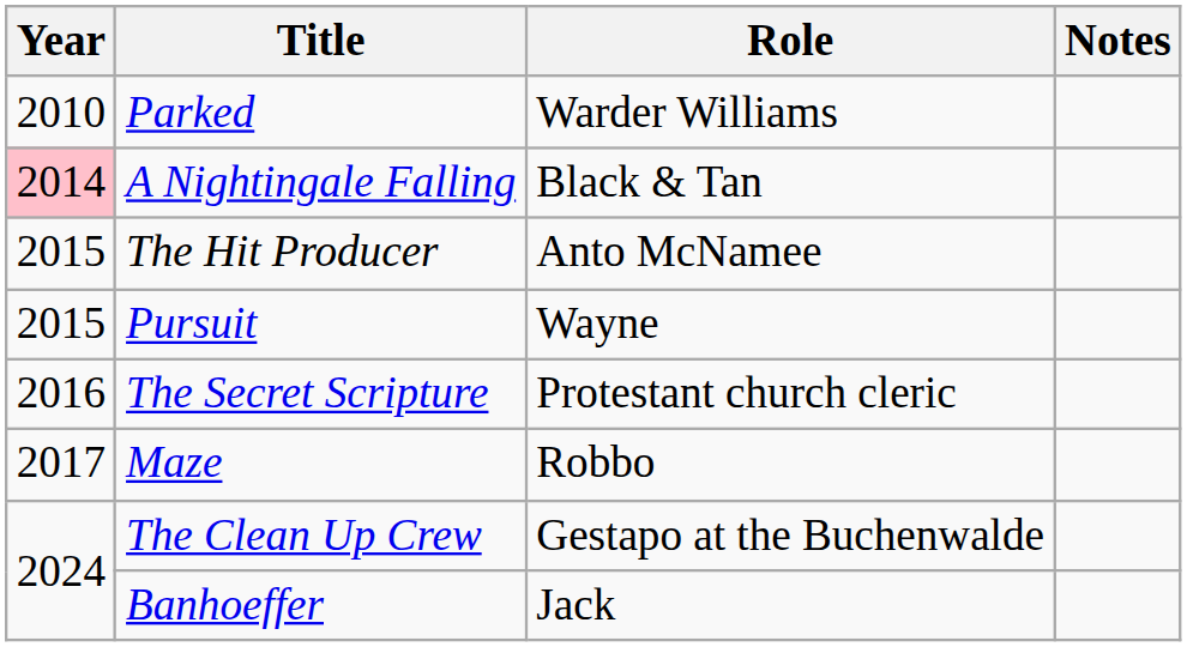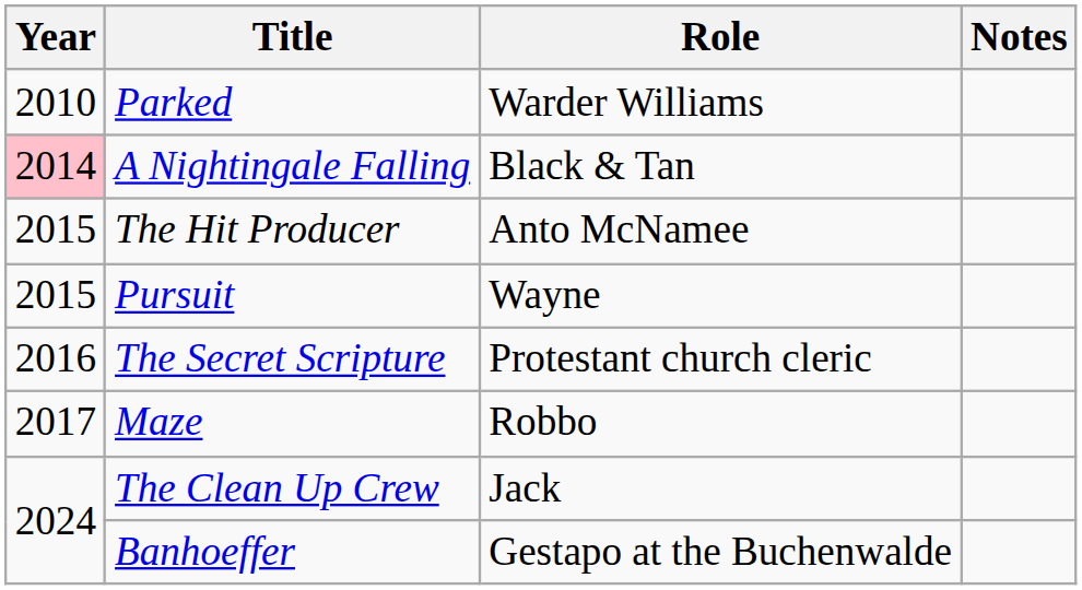The Clean Up Crew | Role: Gestapo at the Buchenwalde -> Jack
Banhoeffer | Role: Jack -> Gestapo at the Buchenwalde
